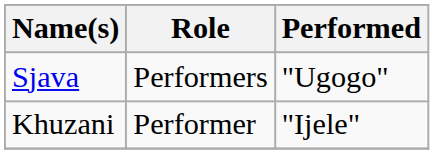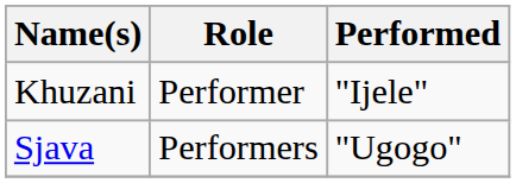rows swapped: Sjava <-> Khuzani
